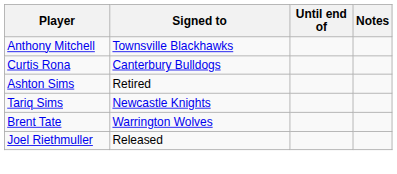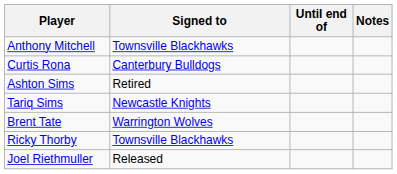+ row: Ricky Thorby | Townsville Blackhawks
